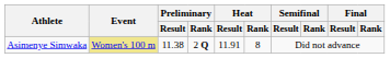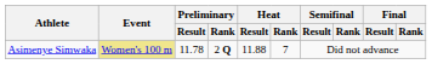Asimenye Simwaka | Preliminary / Result: 11.38 -> 11.78
Asimenye Simwaka | Heat / Result: 11.91 -> 11.88
Asimenye Simwaka | Heat / Rank: 8 -> 7
